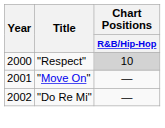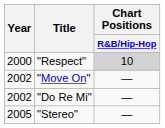"Move On" | Year: 2001 -> 2002
+ row: 2005 | "Stereo" | —
